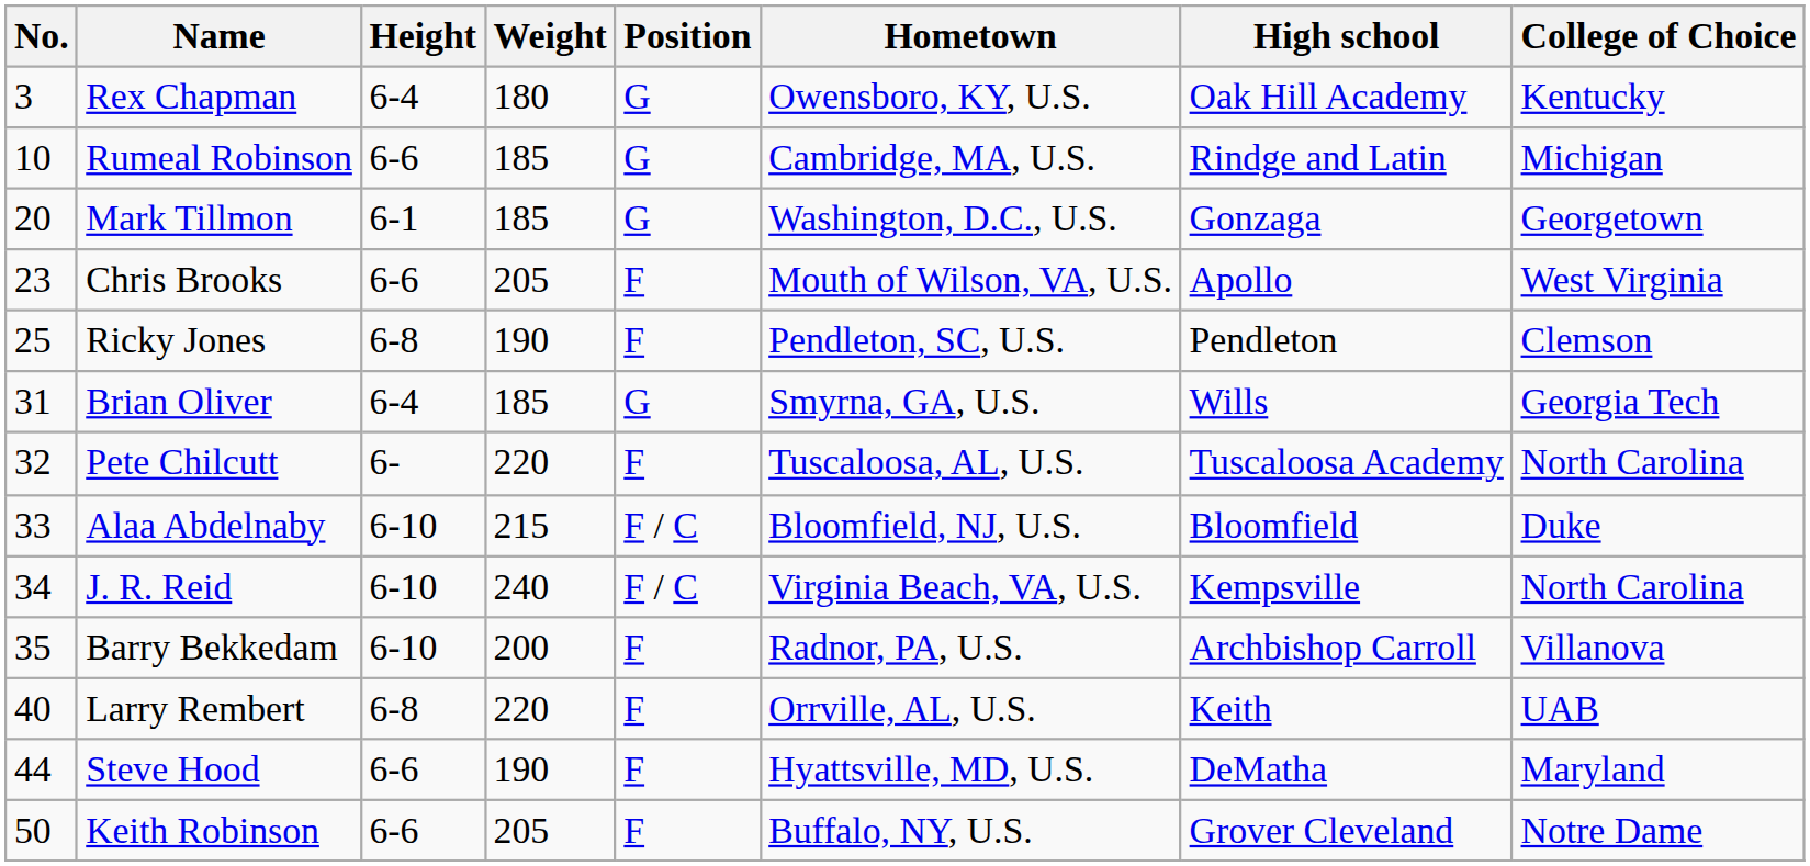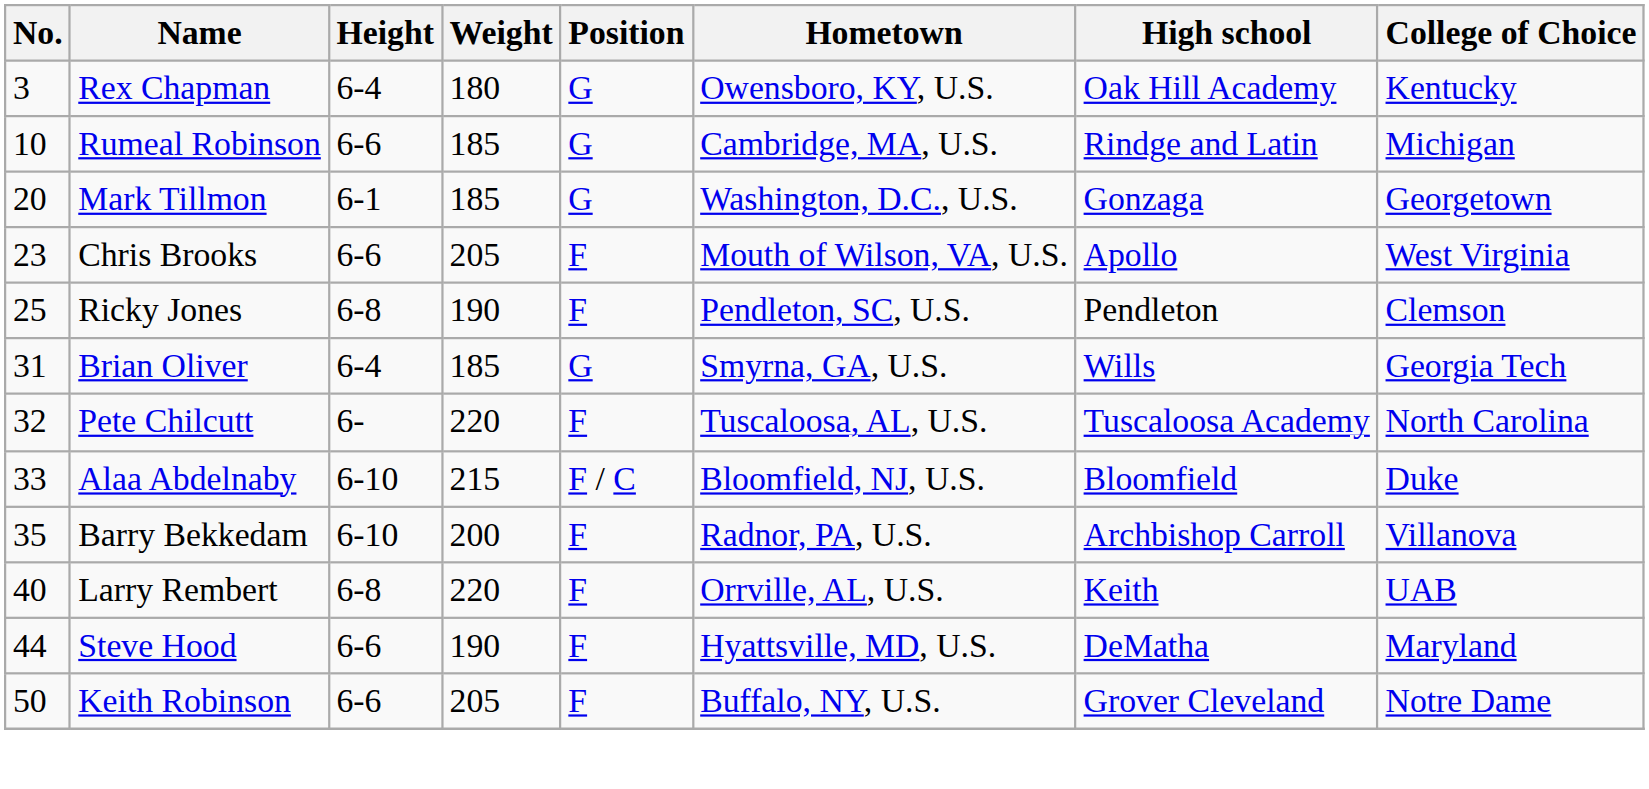- row: 34 | J. R. Reid | 6-10 | 240 | F / C | Virginia Beach, VA, U.S. | Kempsville | North Carolina
